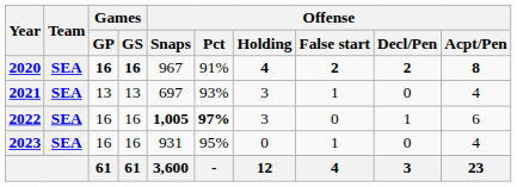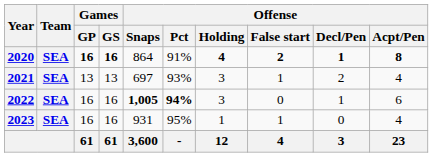2020 | Offense / Snaps: 967 -> 864
2020 | Offense / Decl/Pen: 2 -> 1
2021 | Offense / Decl/Pen: 0 -> 2
2022 | Offense / Pct: 97% -> 94%
2023 | Offense / Holding: 0 -> 1
